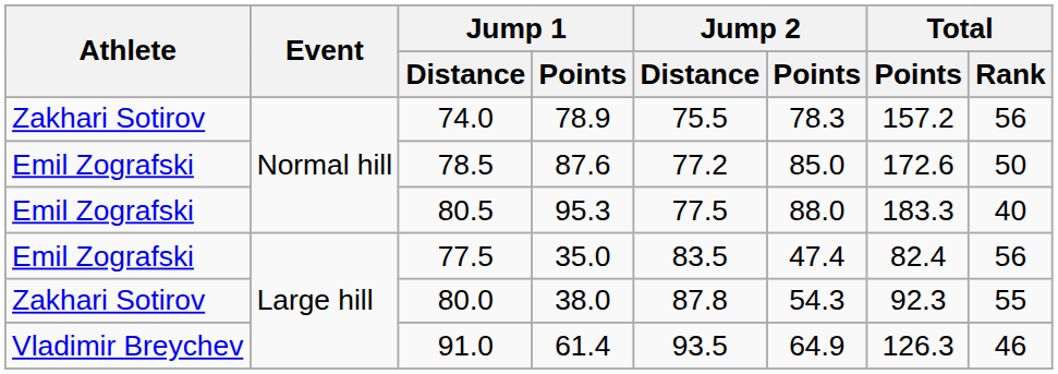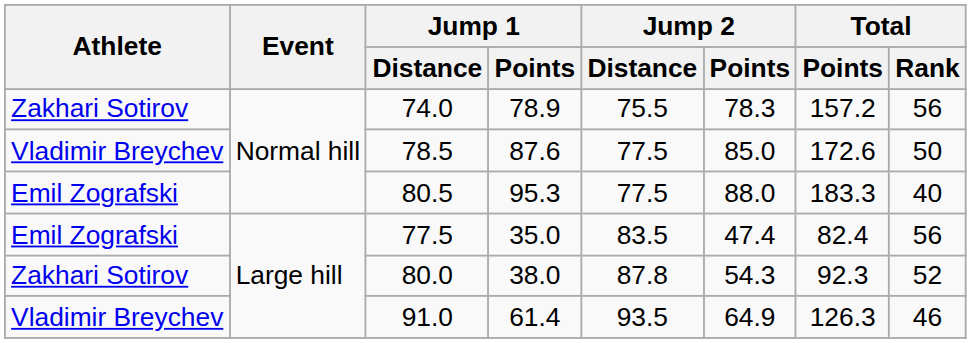78.5 | Athlete: Emil Zografski -> Vladimir Breychev
78.5 | Jump 2 / Distance: 77.2 -> 77.5
80.0 | Total / Rank: 55 -> 52
